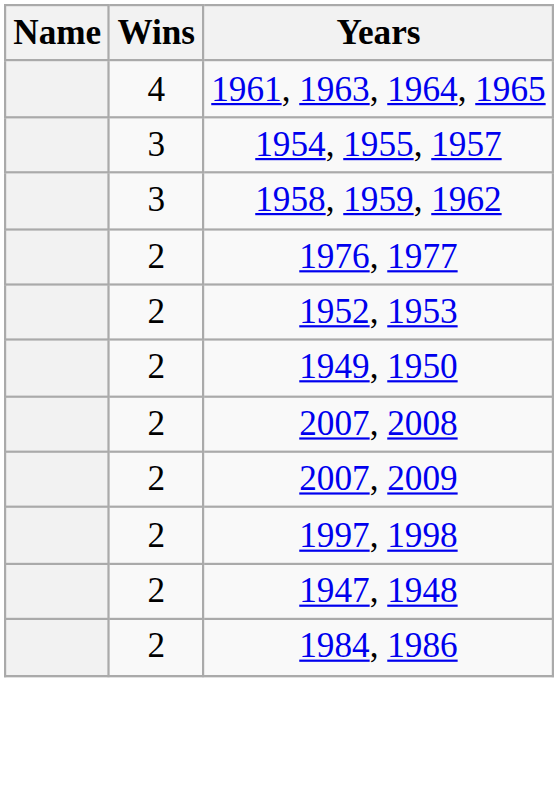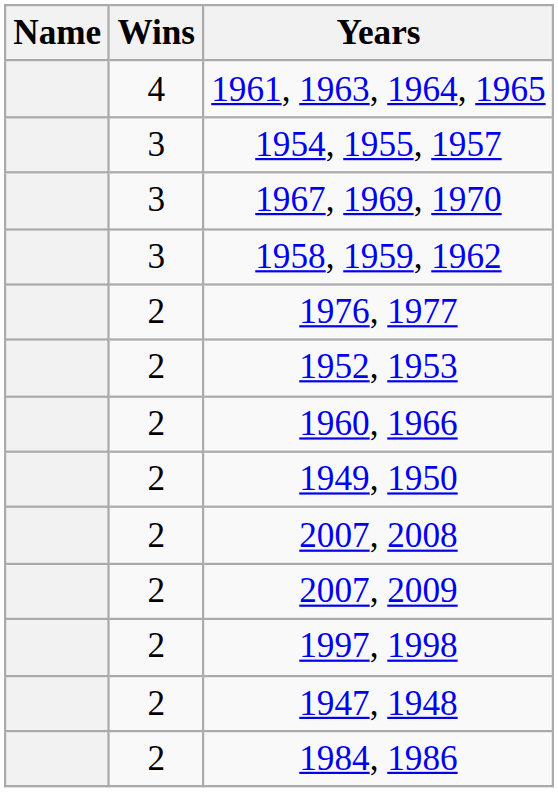+ row: 3 | 1967, 1969, 1970
+ row: 2 | 1960, 1966
